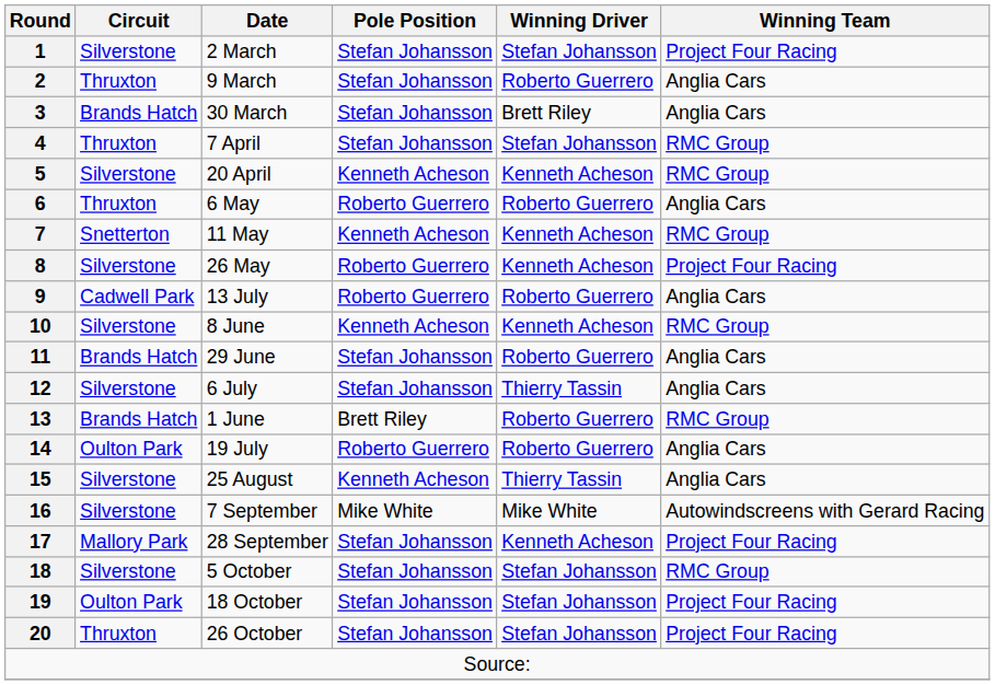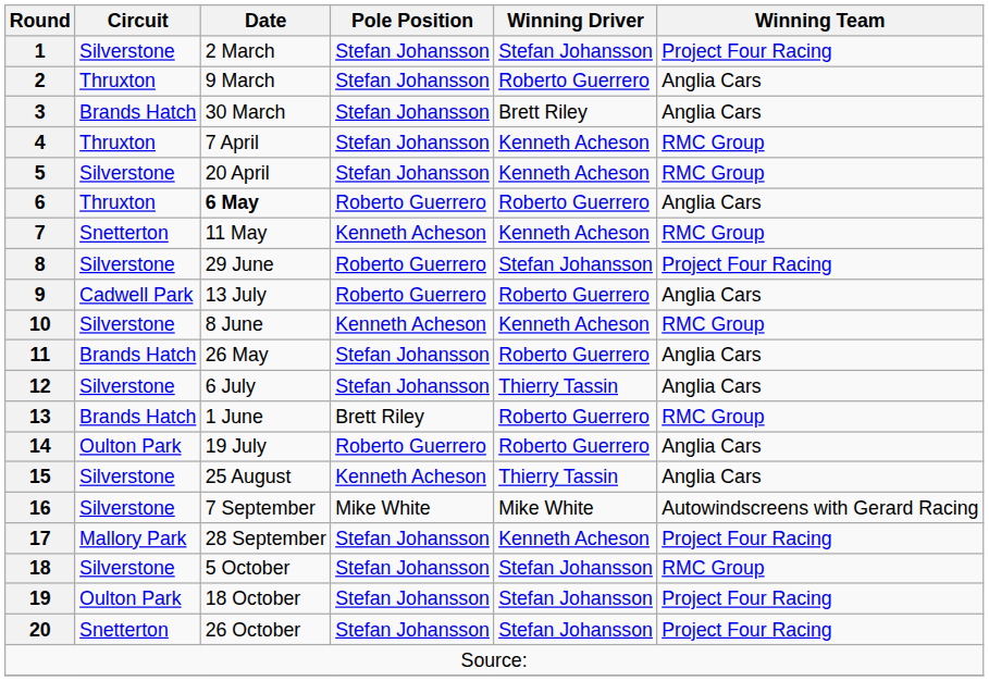4 | Winning Driver: Stefan Johansson -> Kenneth Acheson
5 | Pole Position: Kenneth Acheson -> Stefan Johansson
6 | Date: normal -> bold
8 | Date: 26 May -> 29 June
8 | Winning Driver: Kenneth Acheson -> Stefan Johansson
11 | Date: 29 June -> 26 May
20 | Circuit: Thruxton -> Snetterton
